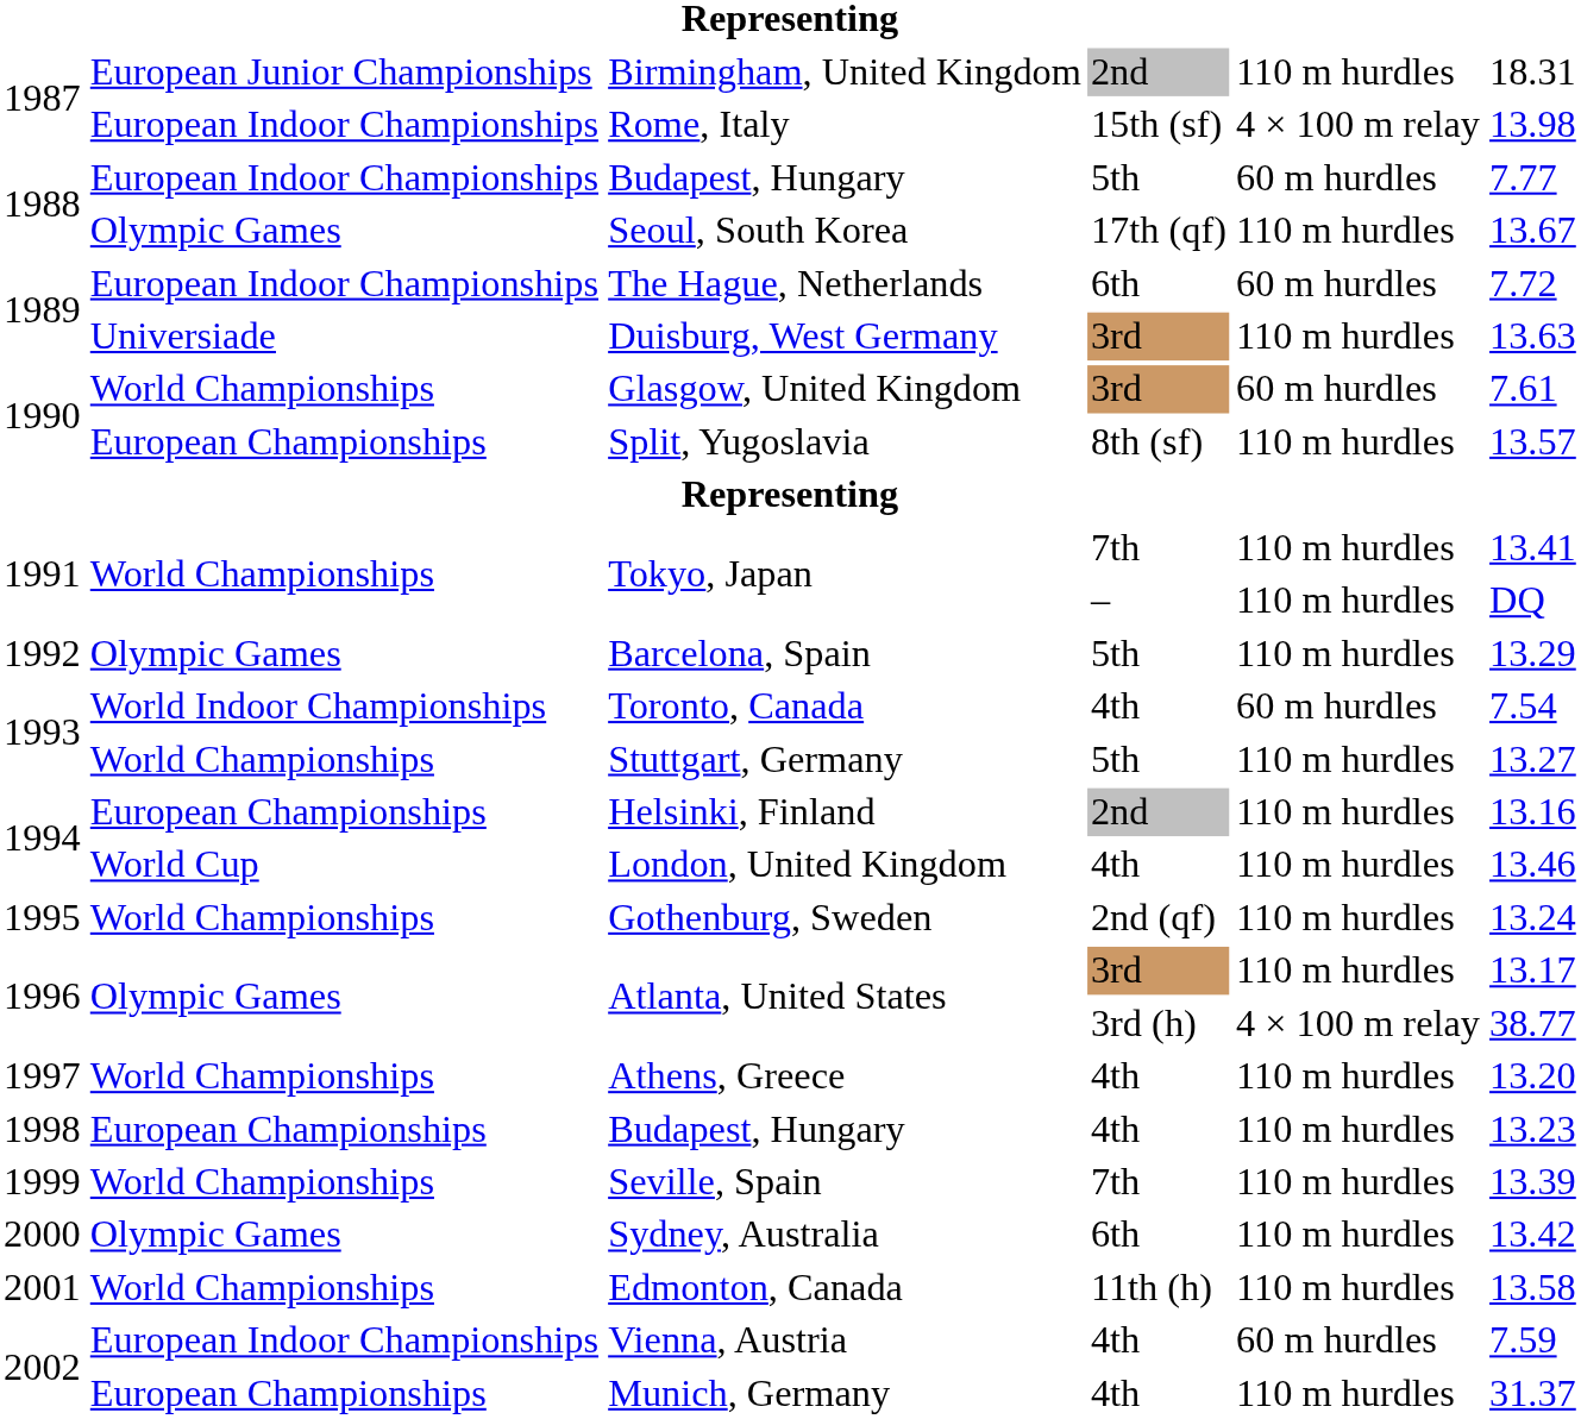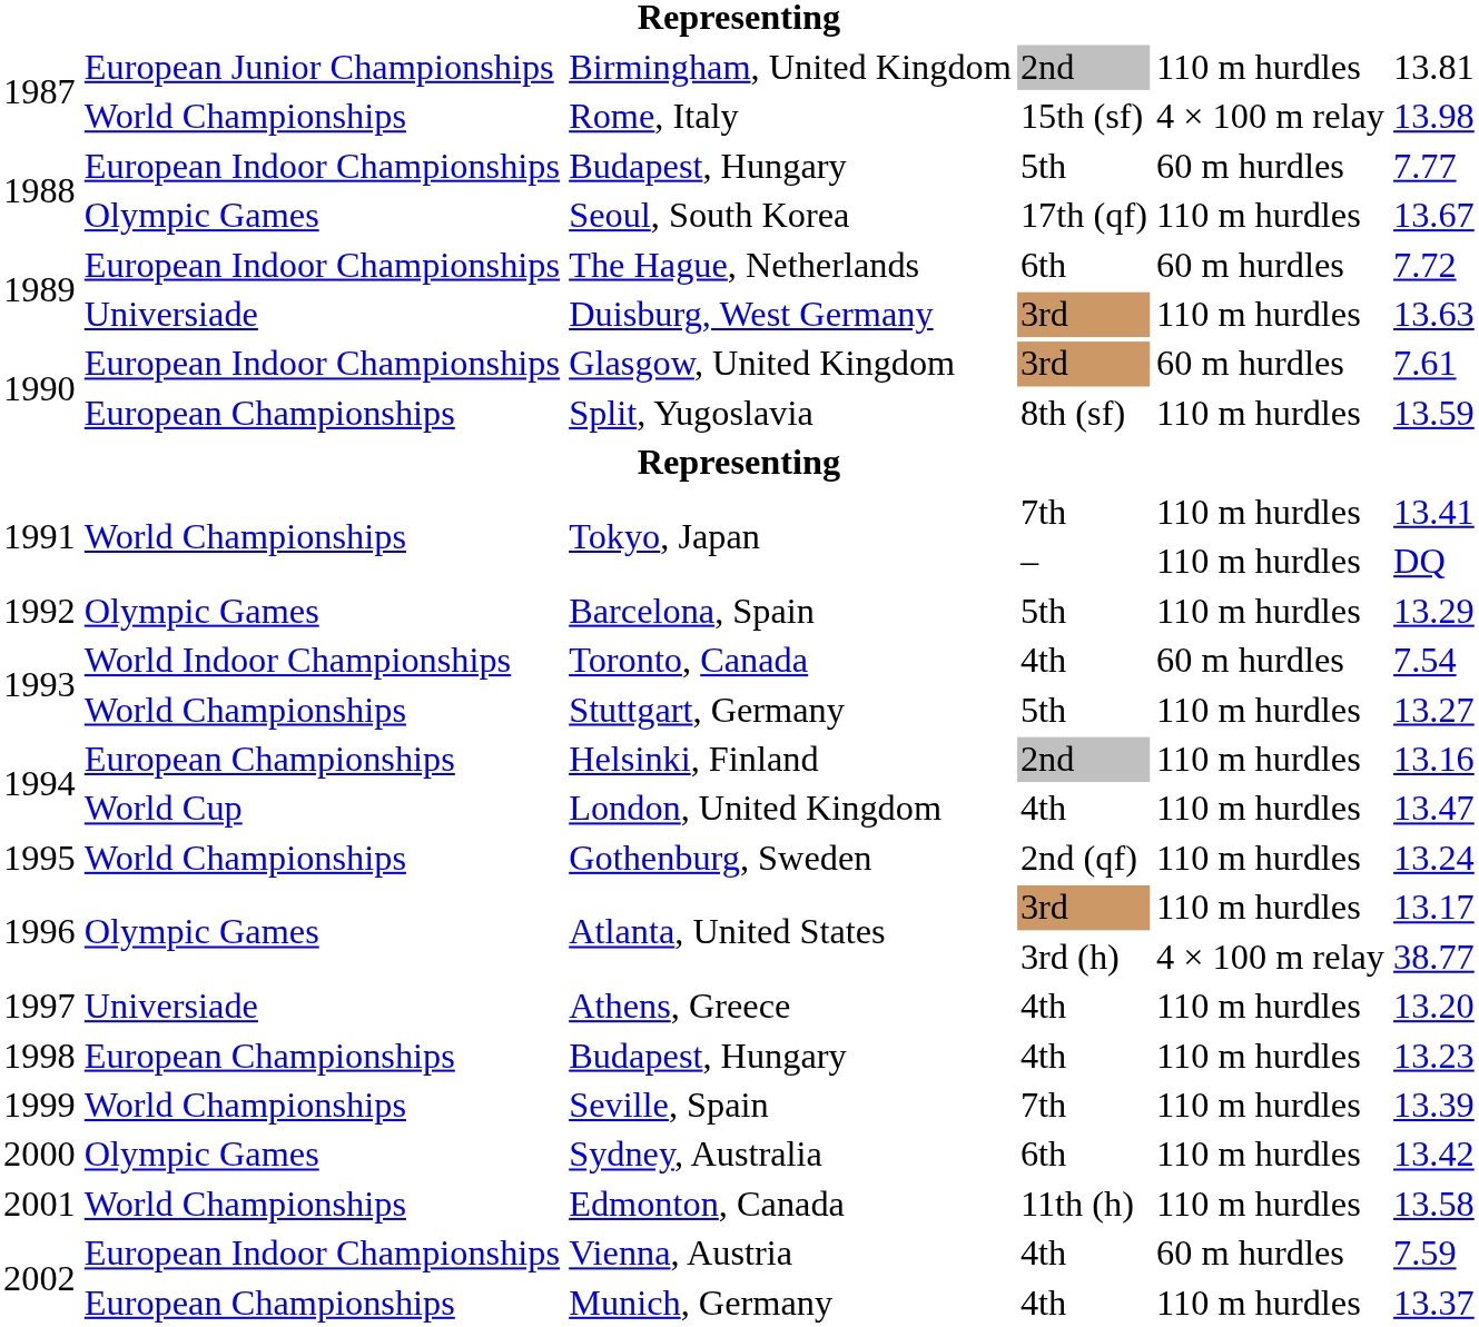Birmingham, United Kingdom | column 6: 18.31 -> 13.81
Rome, Italy | column 2: European Indoor Championships -> World Championships
Glasgow, United Kingdom | column 2: World Championships -> European Indoor Championships
Split, Yugoslavia | column 6: 13.57 -> 13.59
London, United Kingdom | column 6: 13.46 -> 13.47
Athens, Greece | column 2: World Championships -> Universiade
Munich, Germany | column 6: 31.37 -> 13.37
